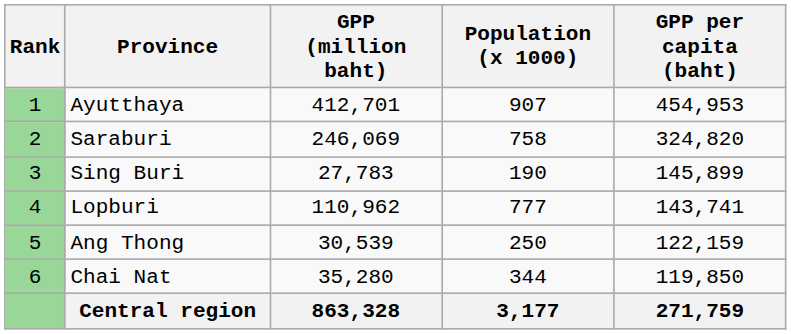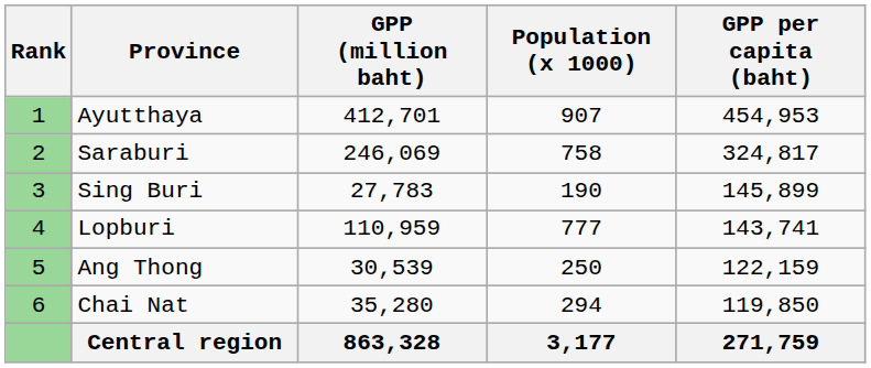Saraburi | GPP per capita (baht): 324,820 -> 324,817
Lopburi | GPP (million baht): 110,962 -> 110,959
Chai Nat | Population (x 1000): 344 -> 294
